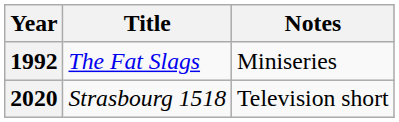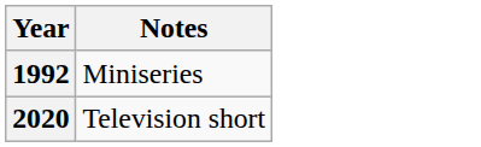- column: Title | The Fat Slags | Strasbourg 1518
